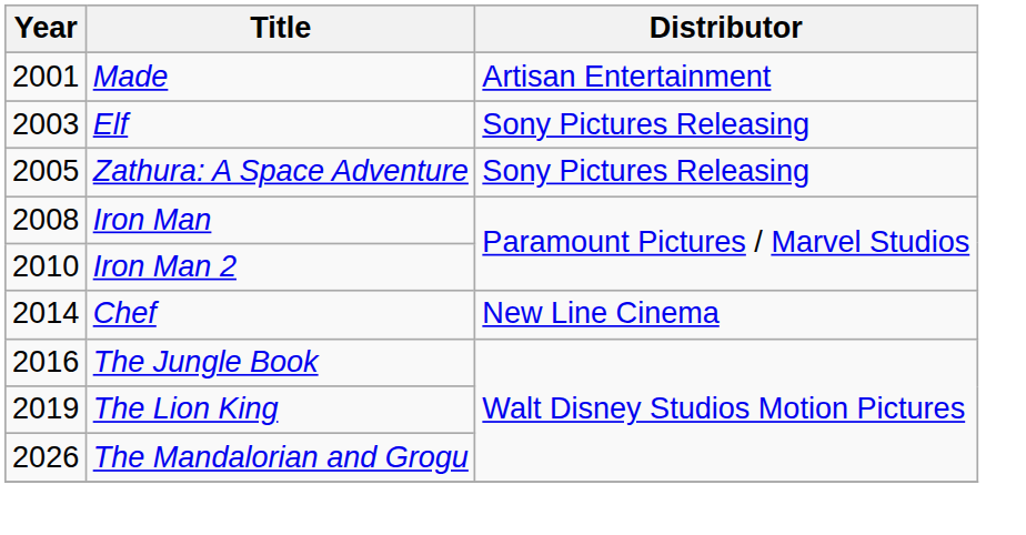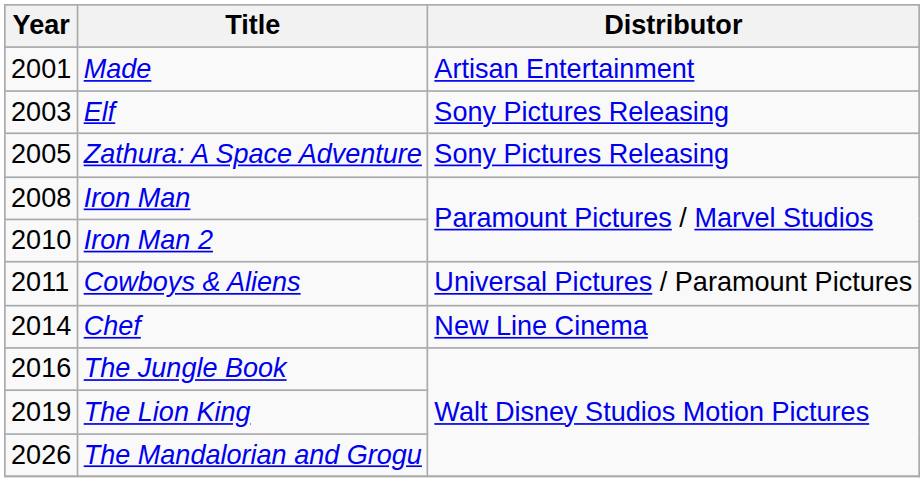+ row: 2011 | Cowboys & Aliens | Universal Pictures / Paramount Pictures
